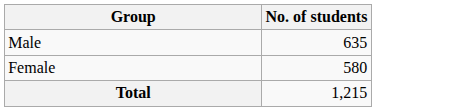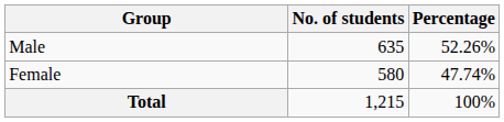+ column: Percentage | 52.26% | 47.74% | 100%
